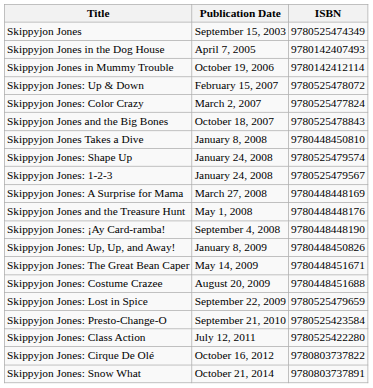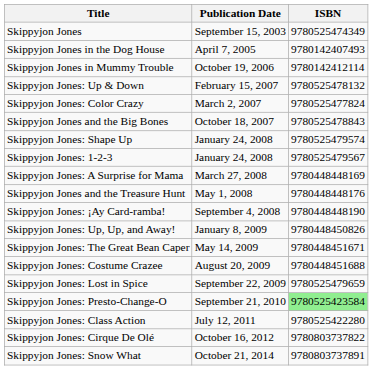Skippyjon Jones: Up & Down | ISBN: 9780525478072 -> 9780525478132
- row: Skippyjon Jones Takes a Dive | January 8, 2008 | 9780448450810
Skippyjon Jones: Presto-Change-O | ISBN: no background -> lightgreen background
